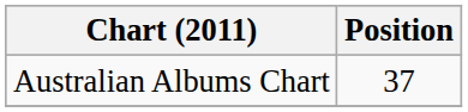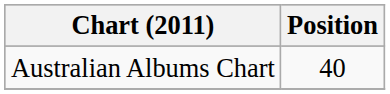Australian Albums Chart | Position: 37 -> 40
